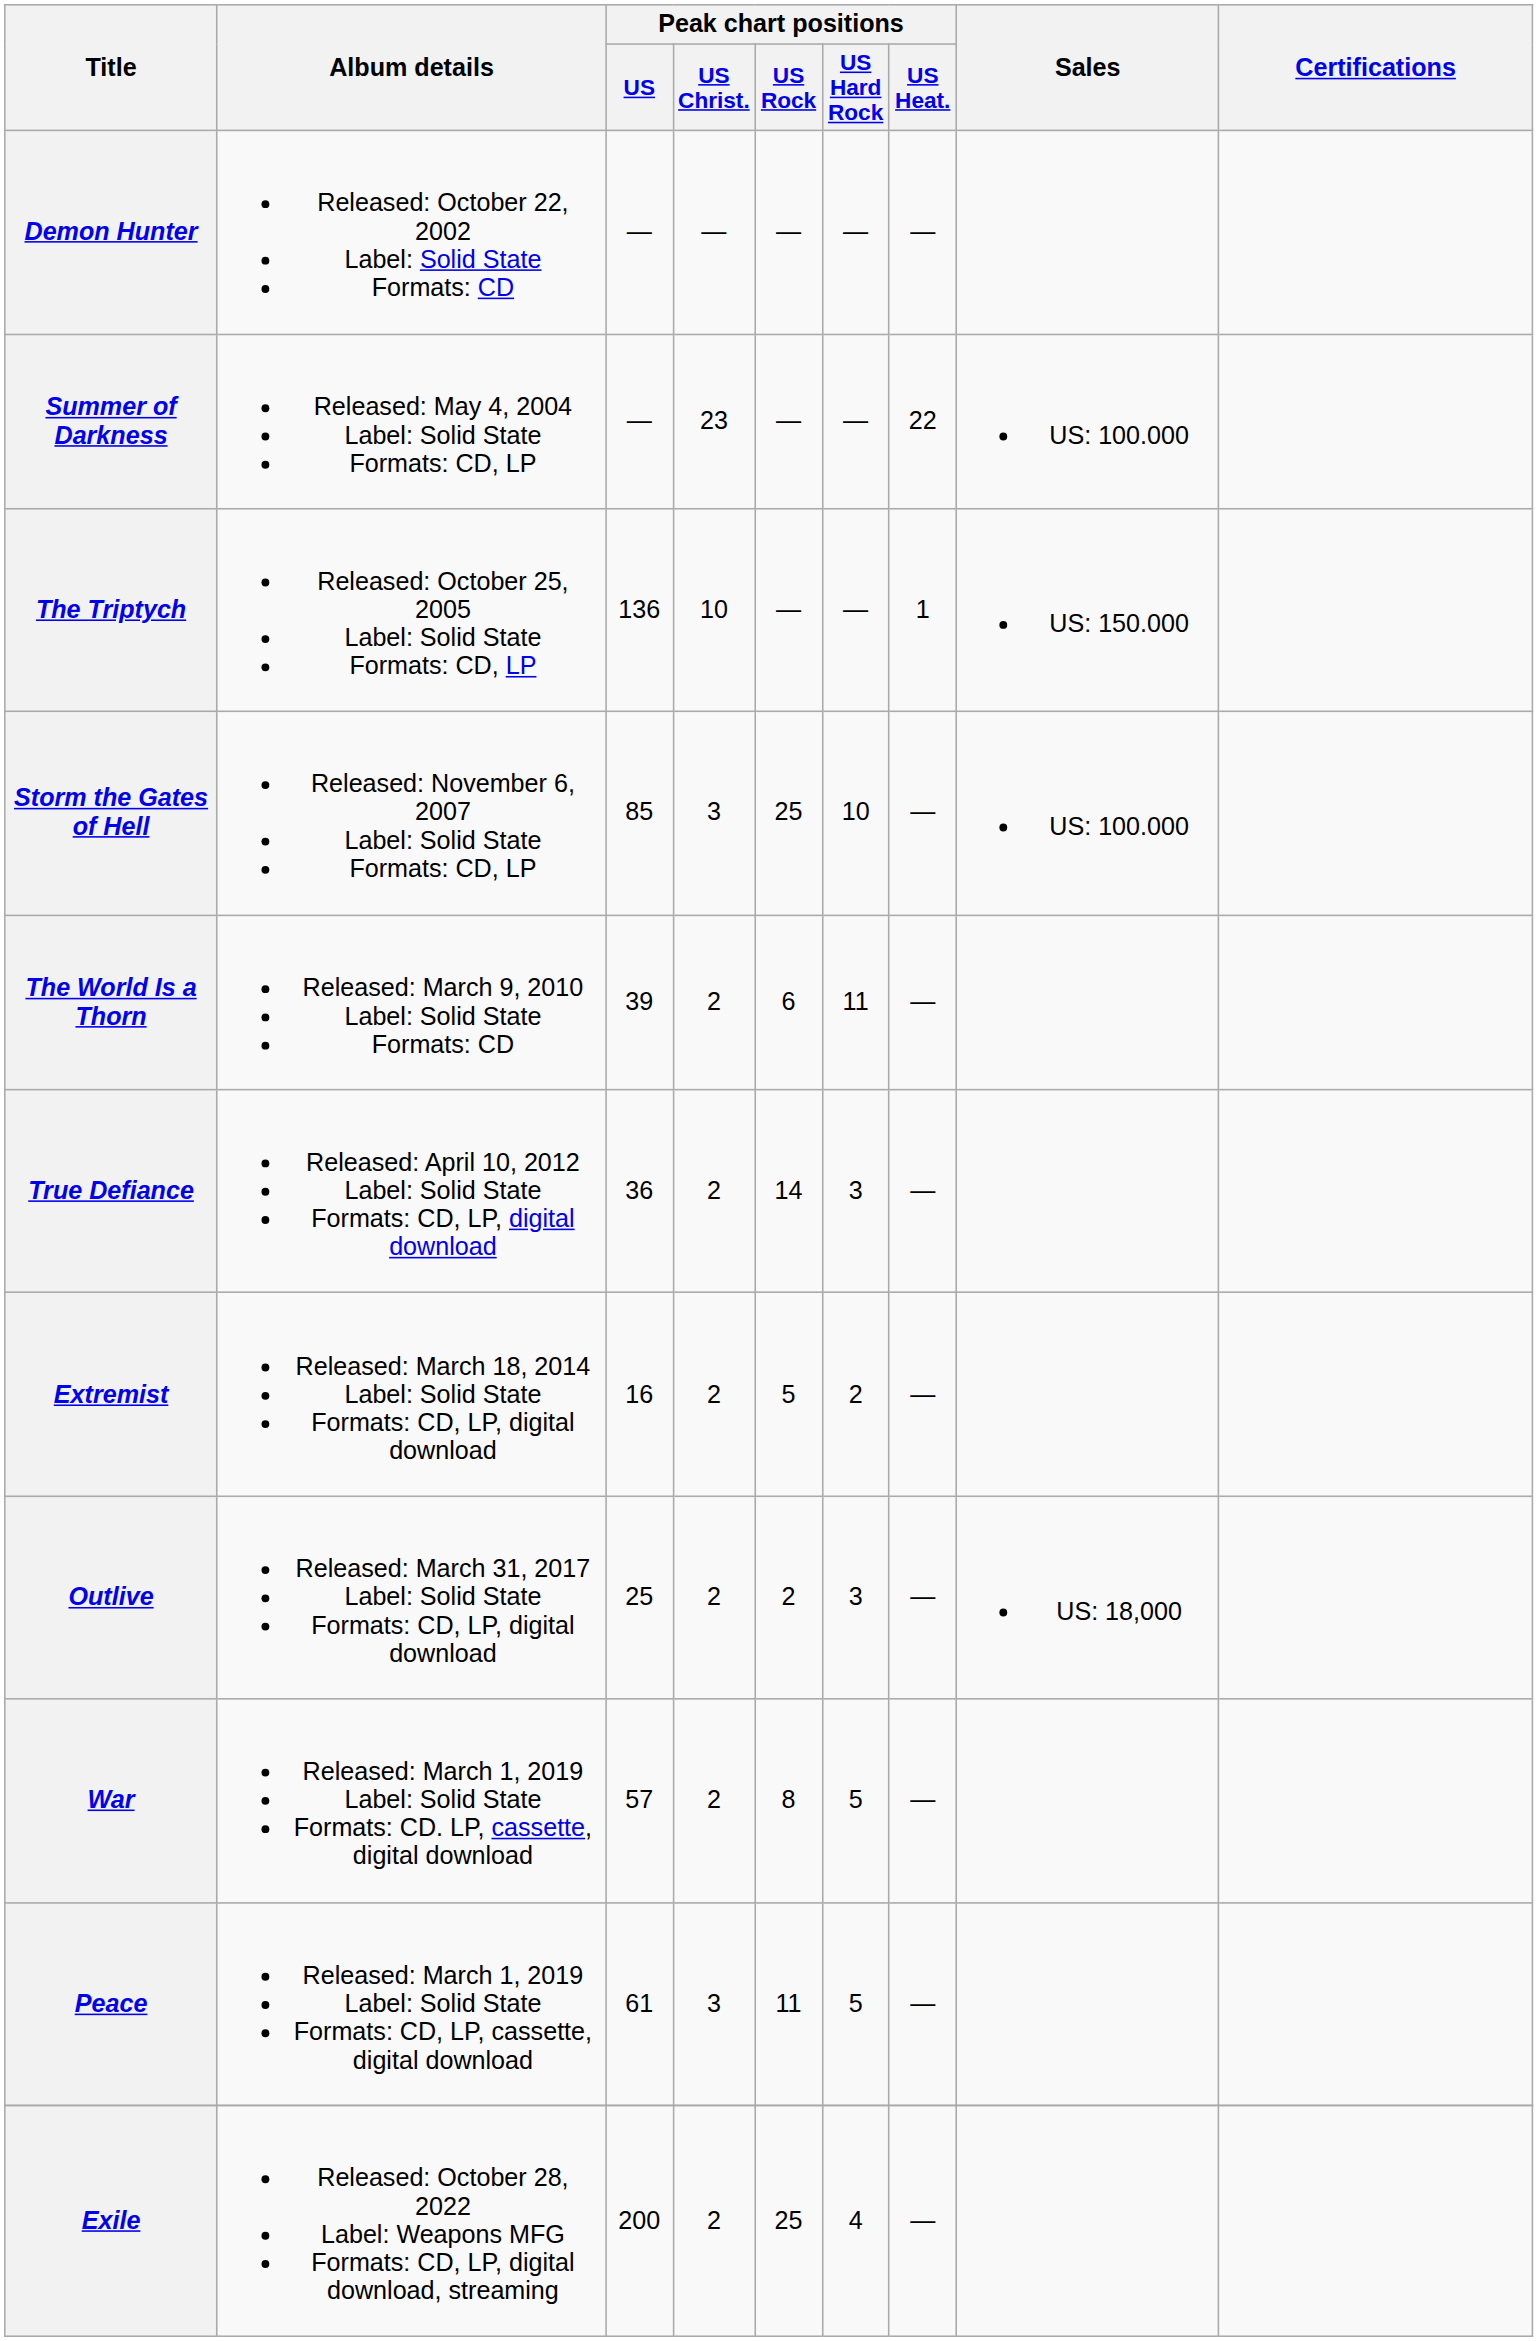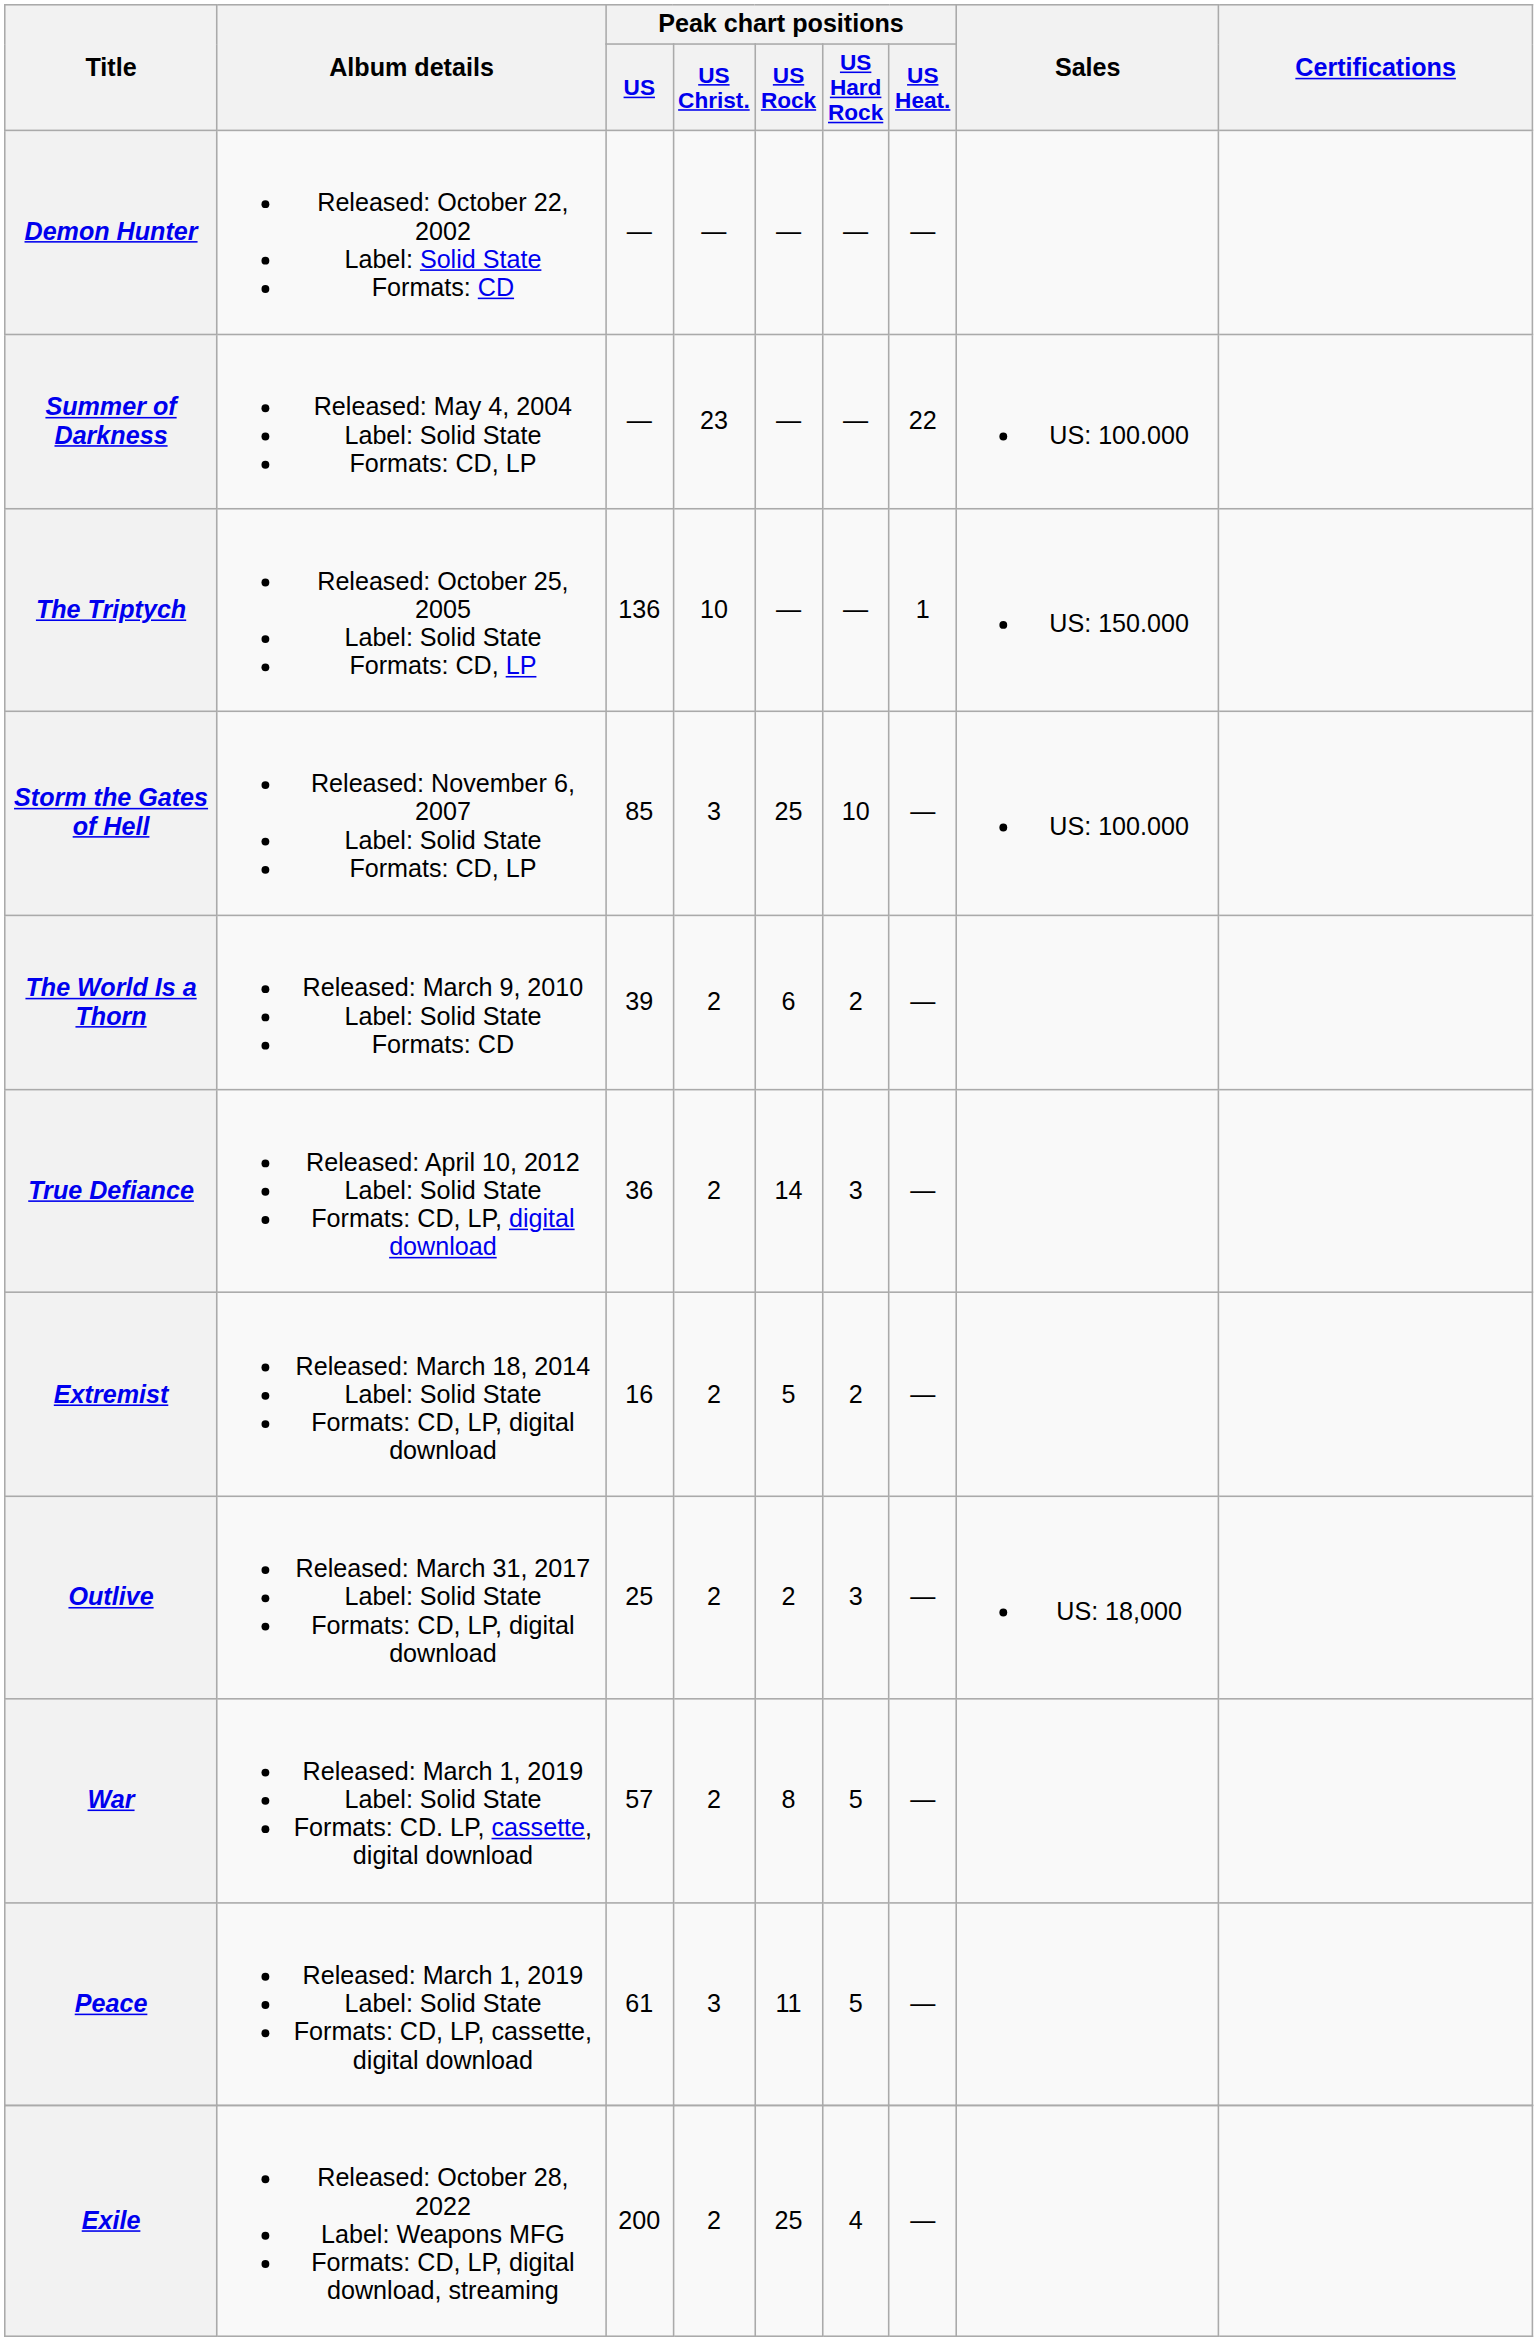The World Is a Thorn | Peak chart positions / US Hard Rock: 11 -> 2
